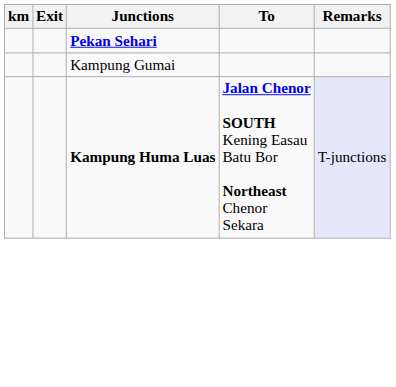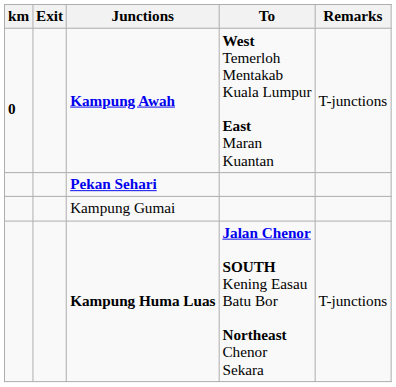+ row: 0 | Kampung Awah | West Temerloh Mentakab Kuala Lumpur East Maran Kuantan | T-junctions
Kampung Huma Luas | Remarks: lavender background -> no background
